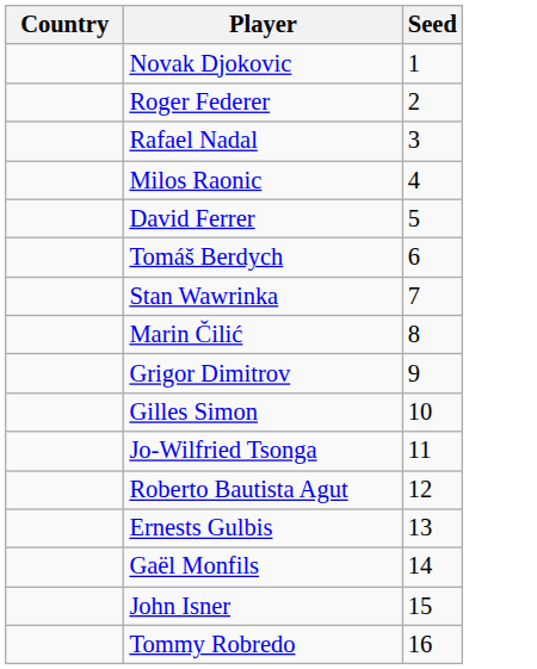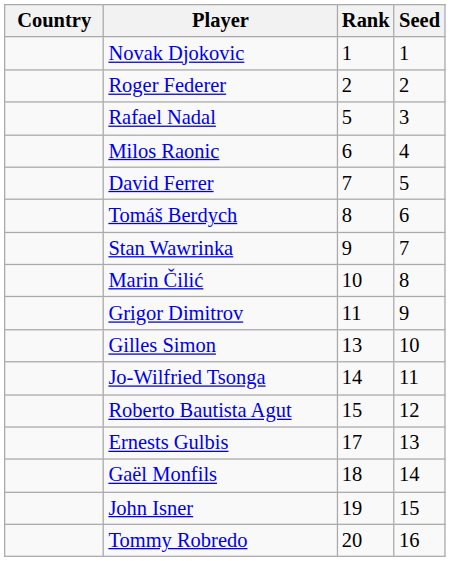+ column: Rank | 1 | 2 | 5 | 6 | 7 | 8 | 9 | 10 | 11 | 13 | 14 | 15 | 17 | 18 | 19 | 20
